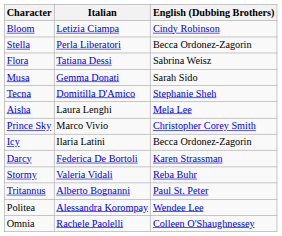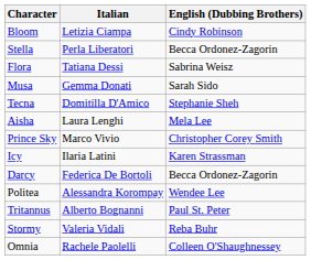Icy | English (Dubbing Brothers): Becca Ordonez-Zagorin -> Karen Strassman
Darcy | English (Dubbing Brothers): Karen Strassman -> Becca Ordonez-Zagorin
rows swapped: Stormy <-> Politea
